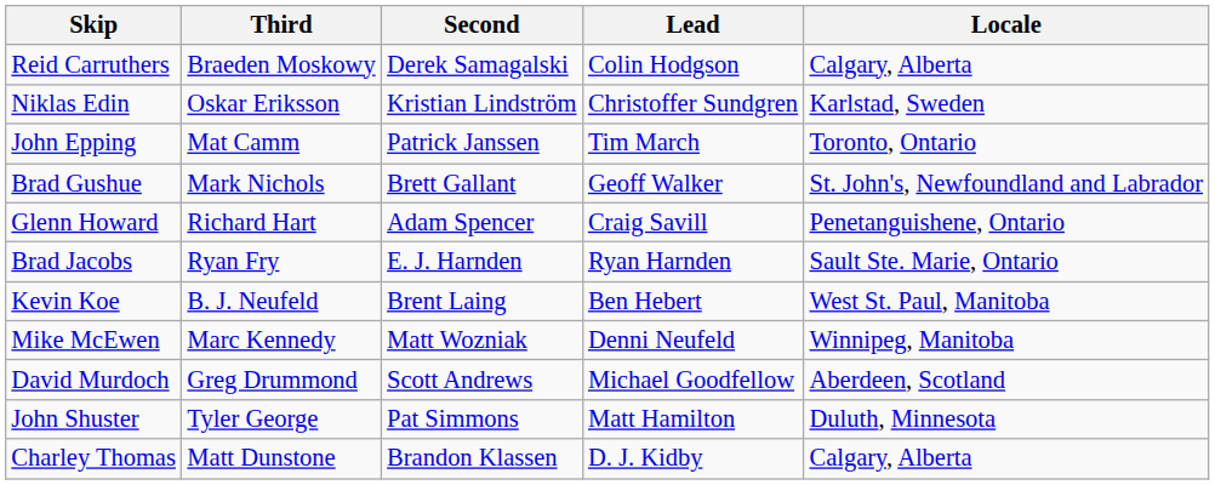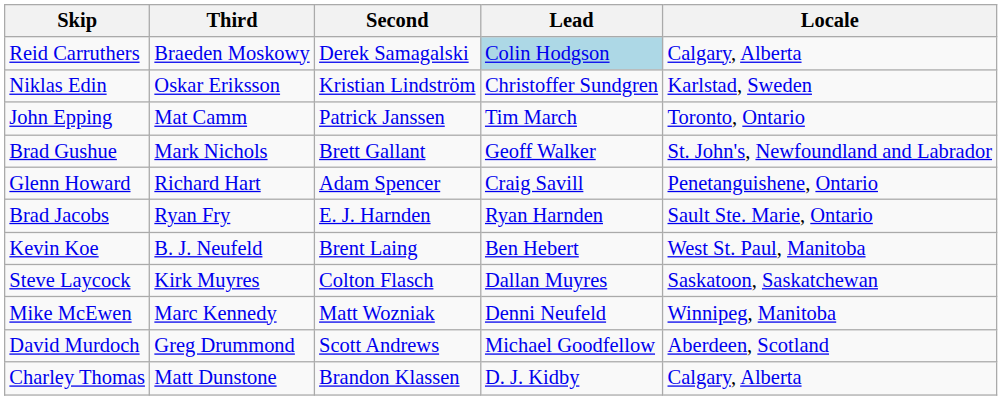Reid Carruthers | Lead: no background -> lightblue background
+ row: Steve Laycock | Kirk Muyres | Colton Flasch | Dallan Muyres | Saskatoon, Saskatchewan
- row: John Shuster | Tyler George | Pat Simmons | Matt Hamilton | Duluth, Minnesota
